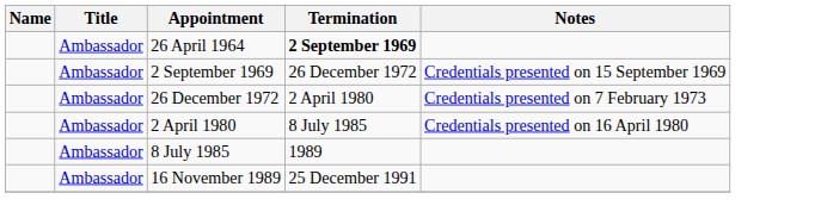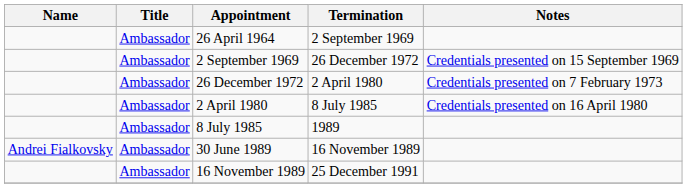26 April 1964 | Termination: bold -> normal
+ row: Andrei Fialkovsky | Ambassador | 30 June 1989 | 16 November 1989
